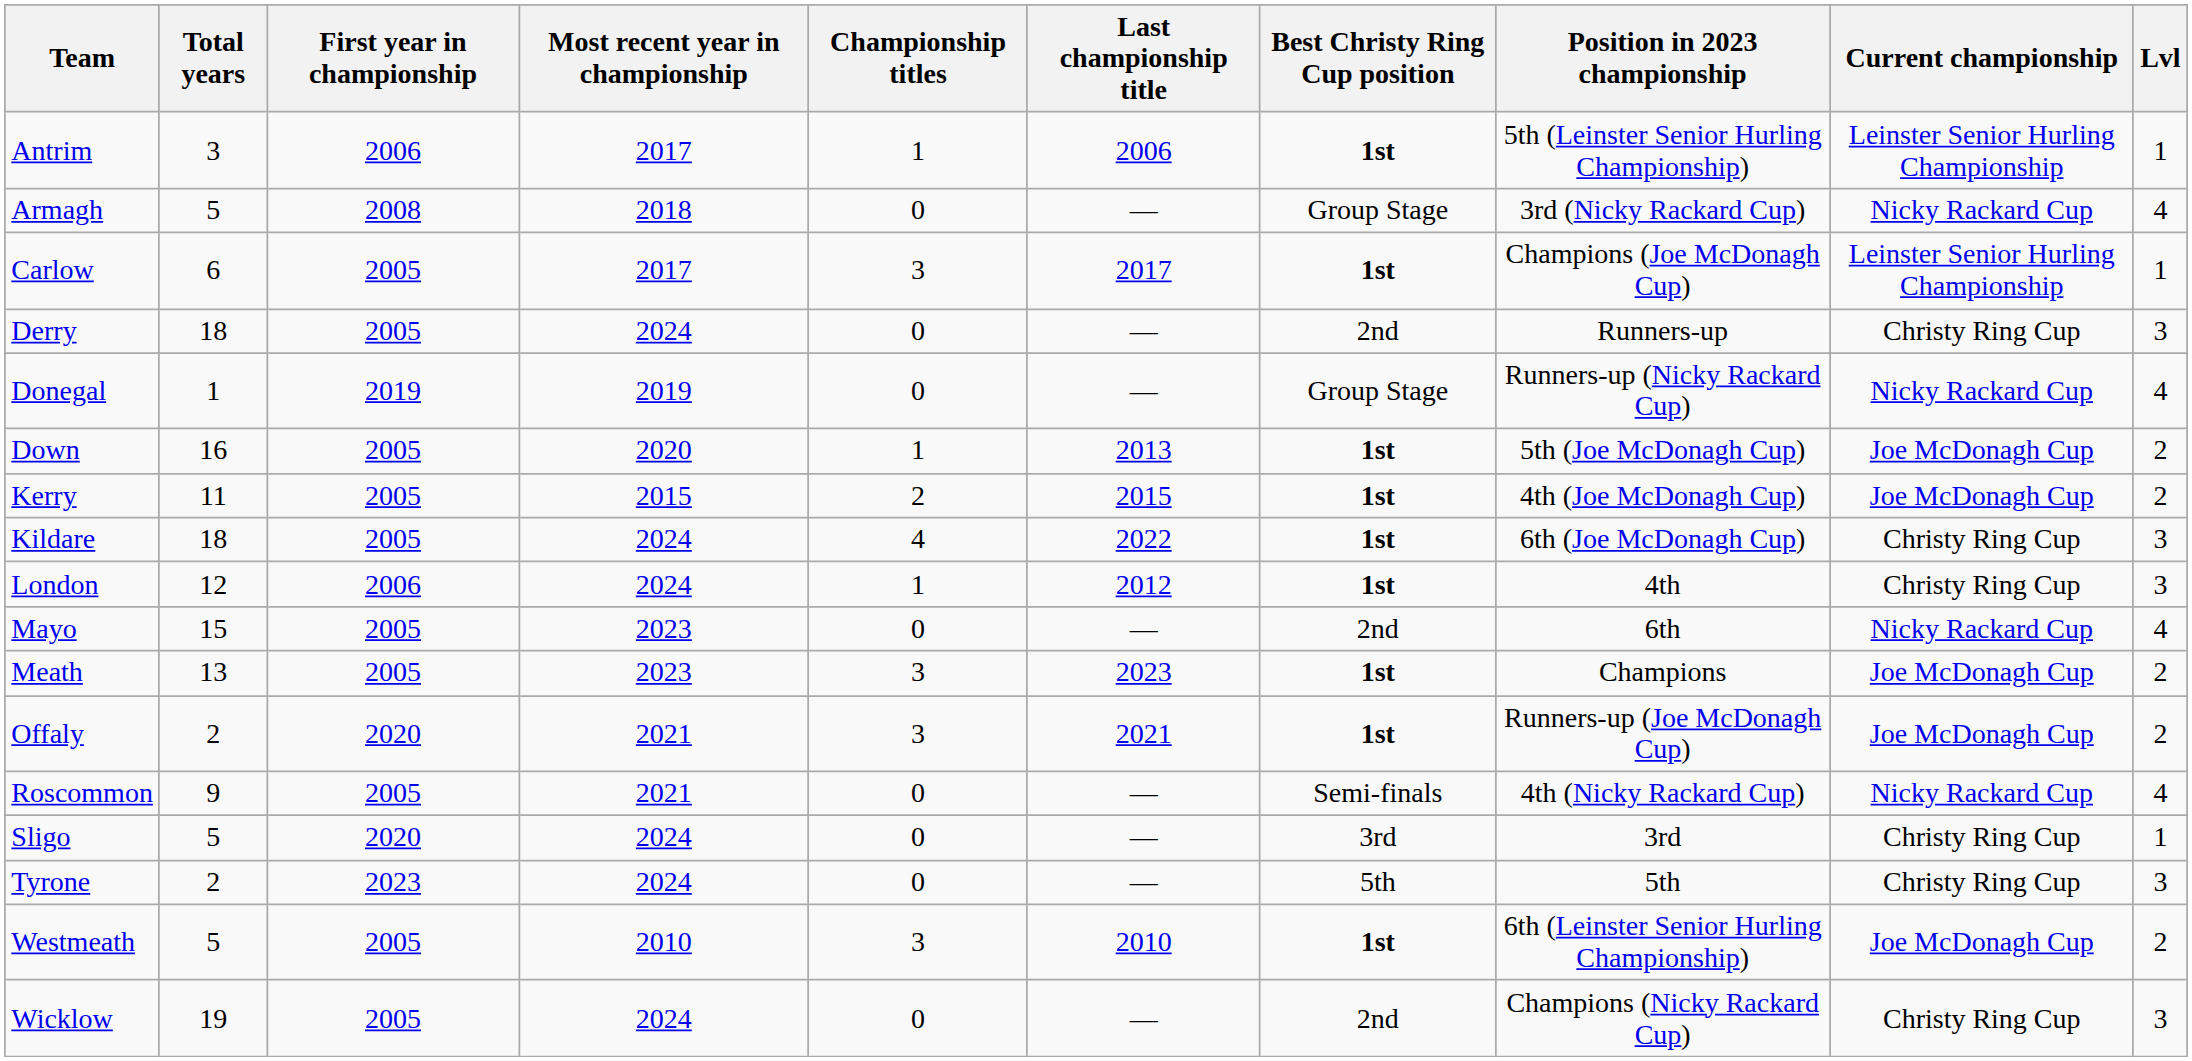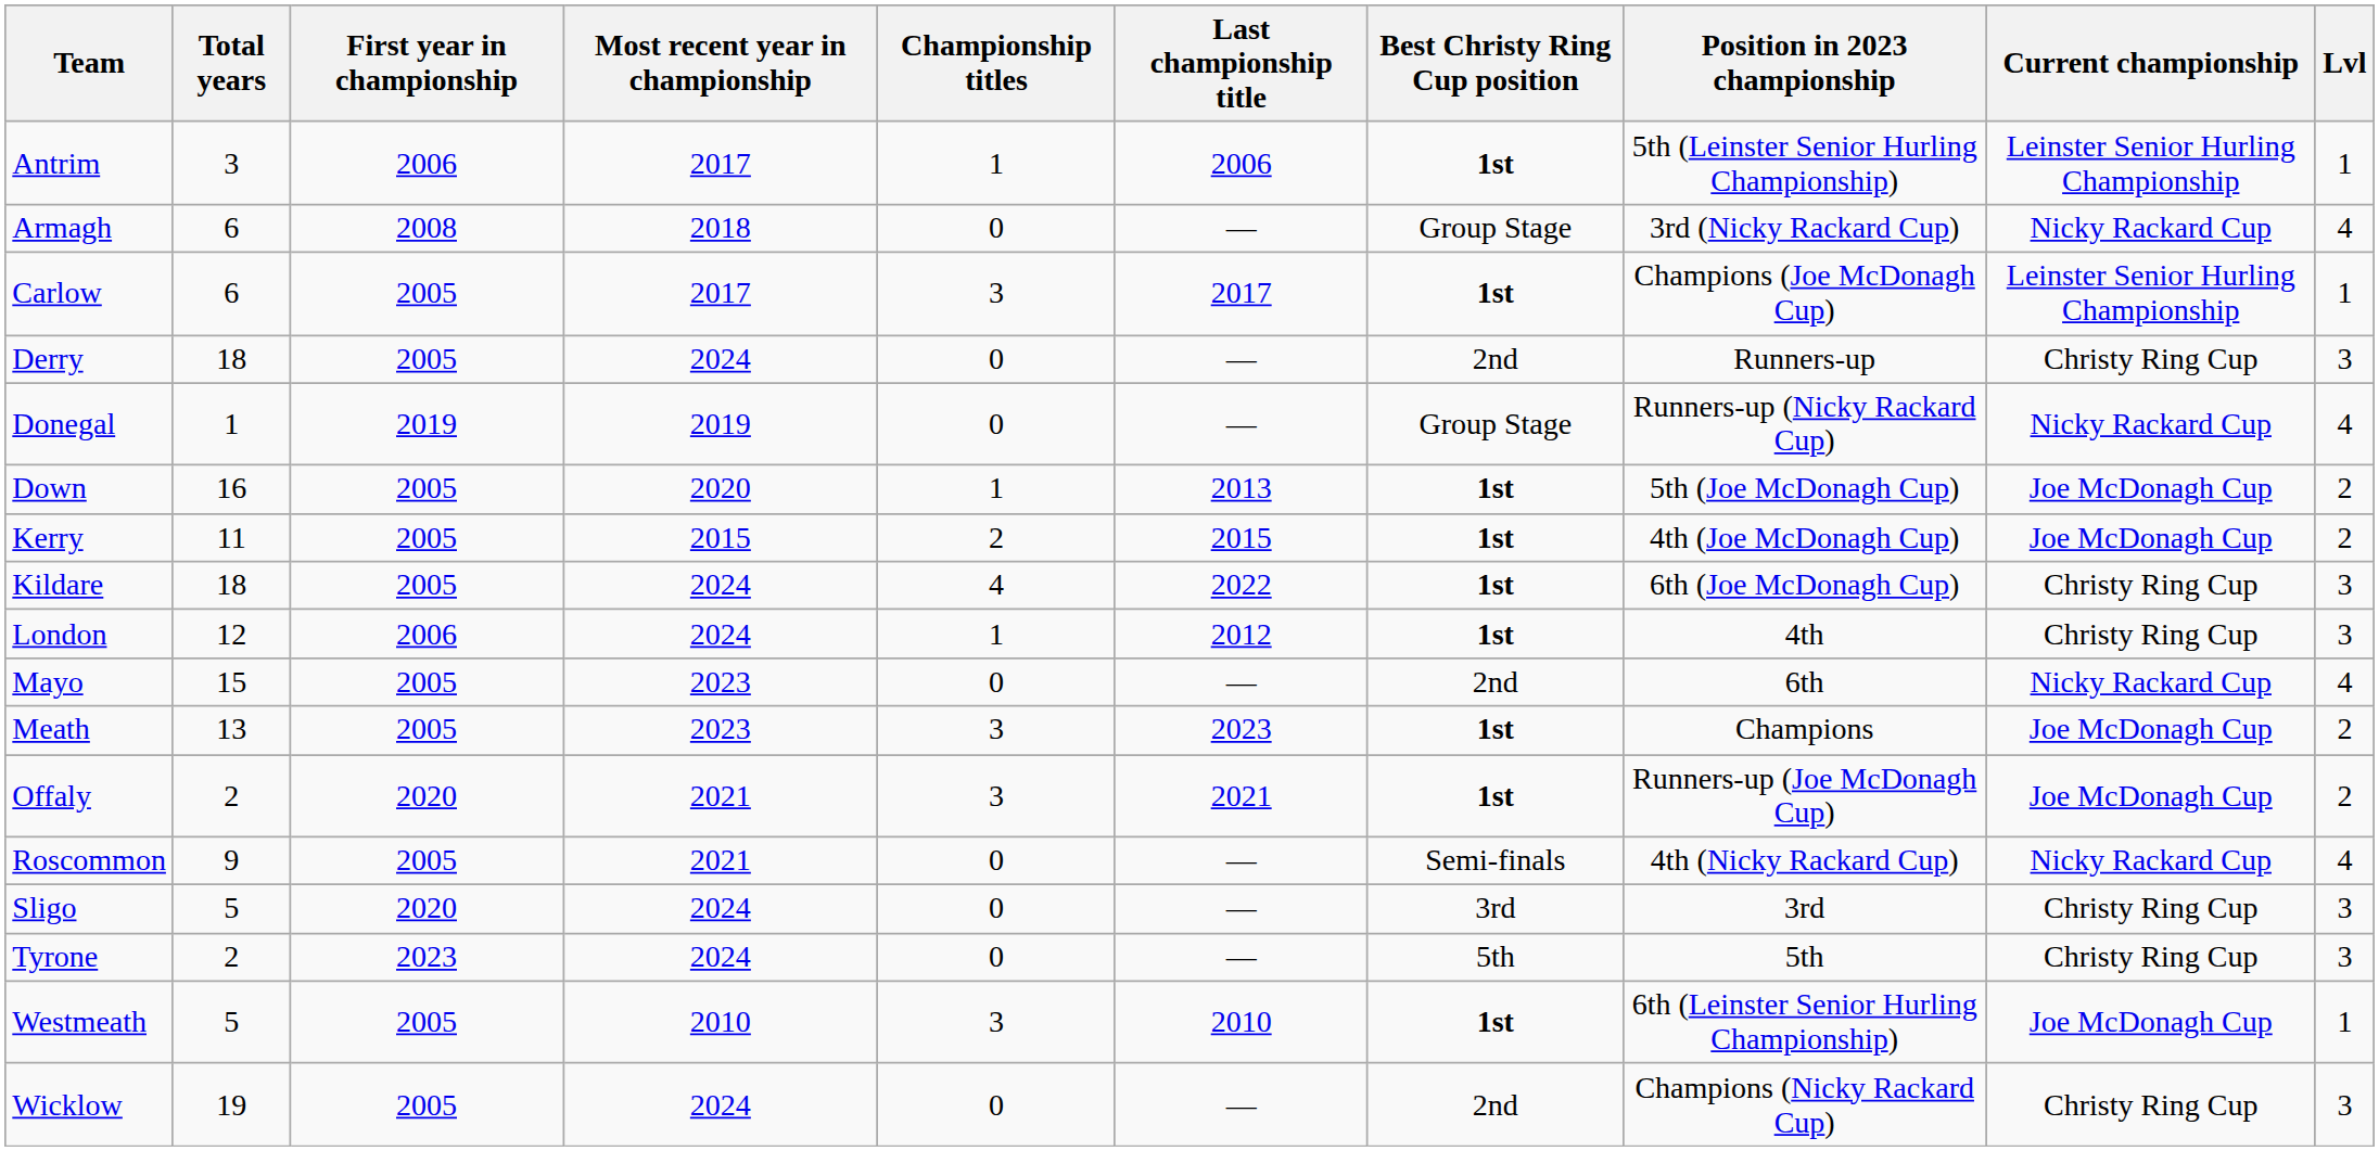Armagh | Total years: 5 -> 6
Sligo | Lvl: 1 -> 3
Westmeath | Lvl: 2 -> 1
